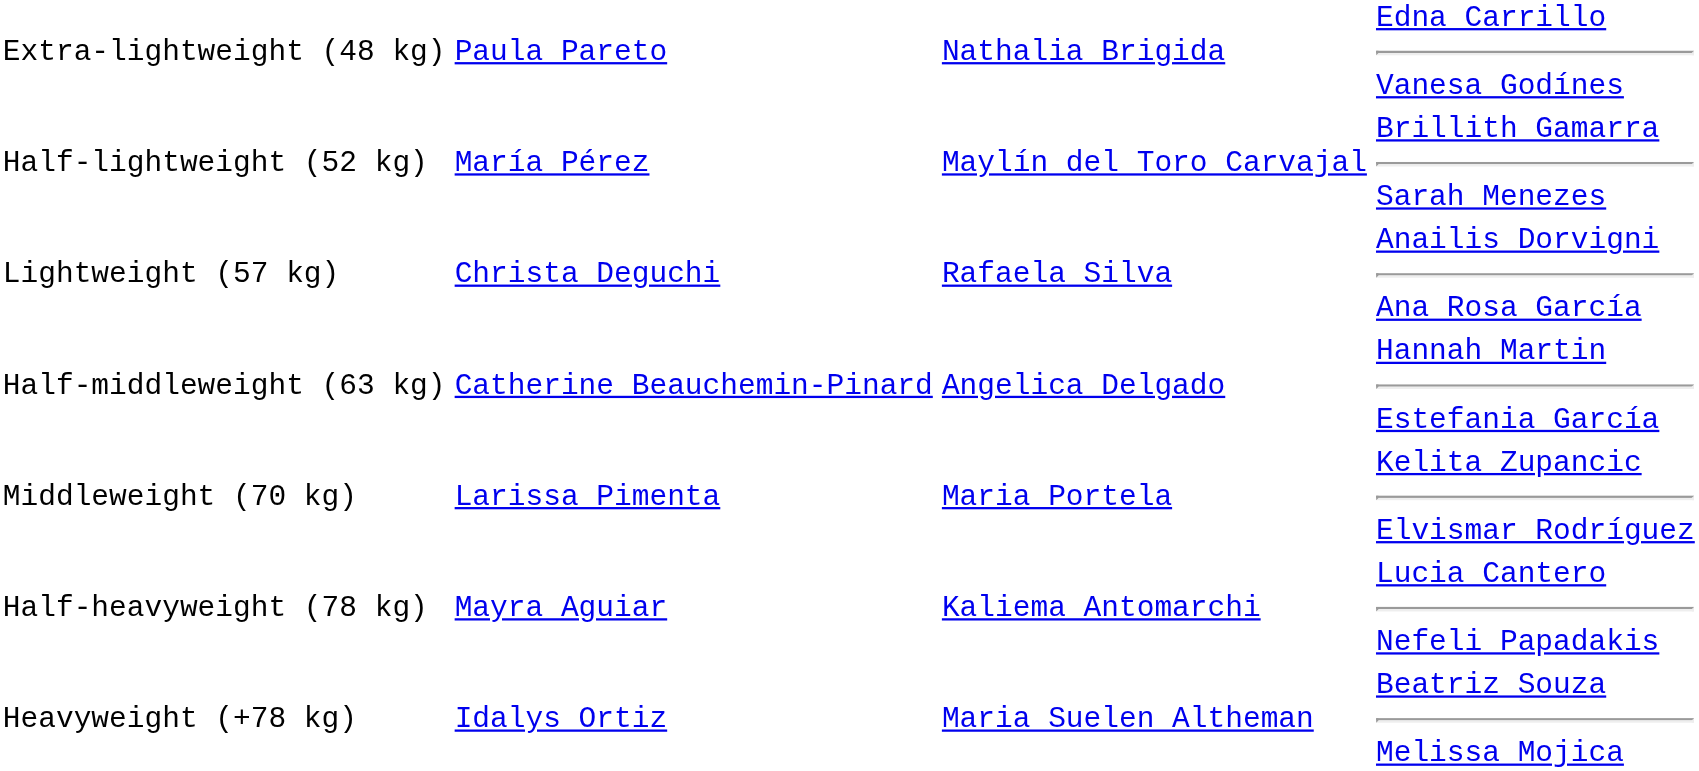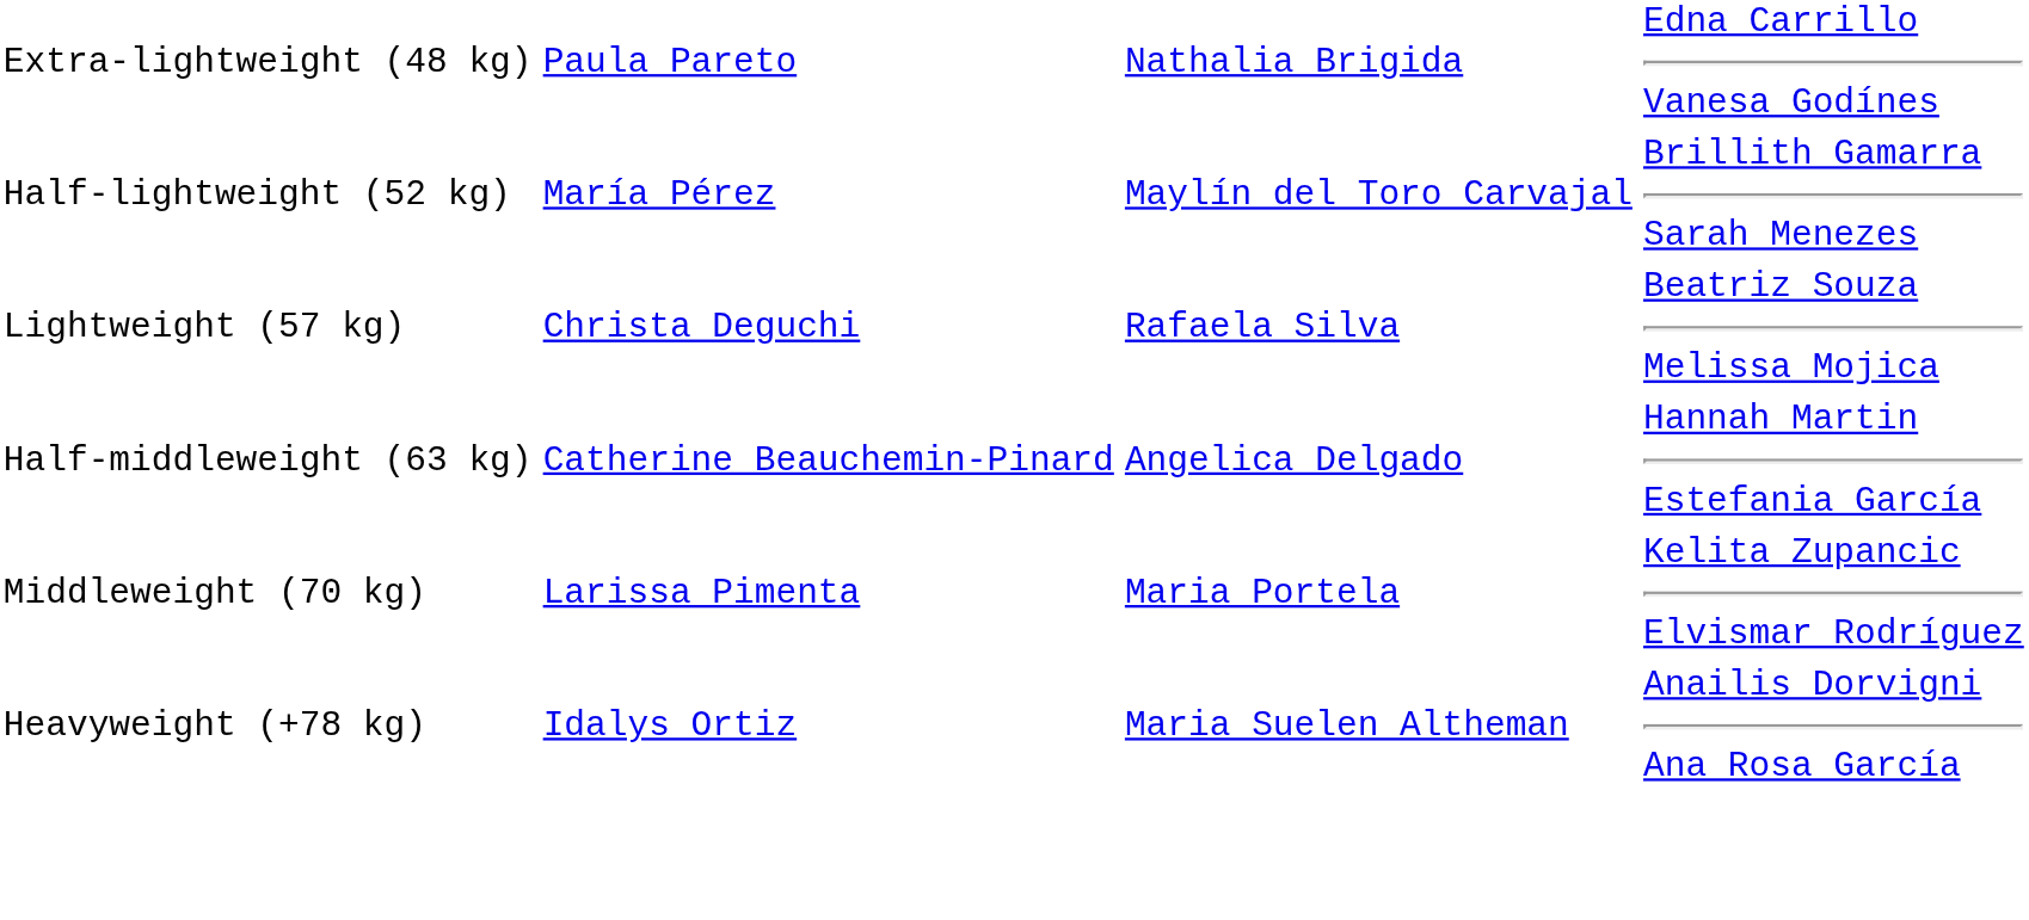Lightweight (57 kg) | column 4: Anailis Dorvigni Ana Rosa García -> Beatriz Souza Melissa Mojica
- row: Half-heavyweight (78 kg) | Mayra Aguiar | Kaliema Antomarchi | Lucia Cantero Nefeli Papadakis
Heavyweight (+78 kg) | column 4: Beatriz Souza Melissa Mojica -> Anailis Dorvigni Ana Rosa García
